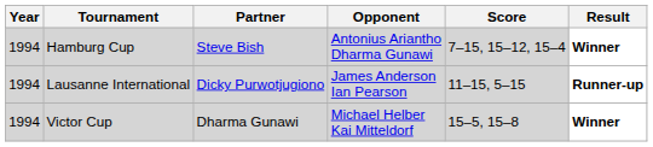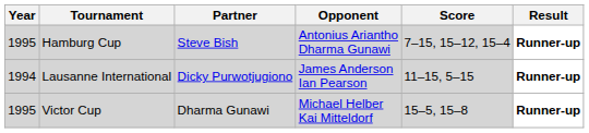Hamburg Cup | Year: 1994 -> 1995
Hamburg Cup | Result: Winner -> Runner-up
Victor Cup | Year: 1994 -> 1995
Victor Cup | Result: Winner -> Runner-up
